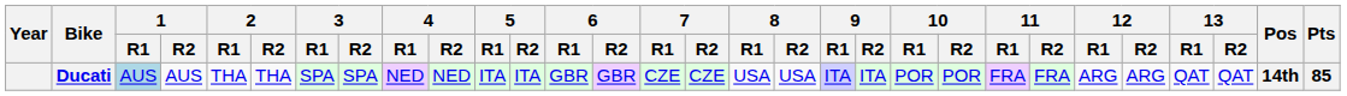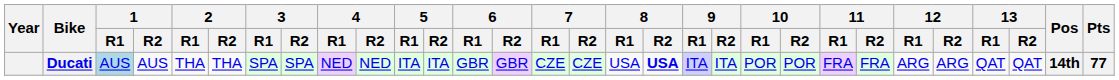Ducati | 8 / R2: normal -> bold
Ducati | Pts: 85 -> 77
